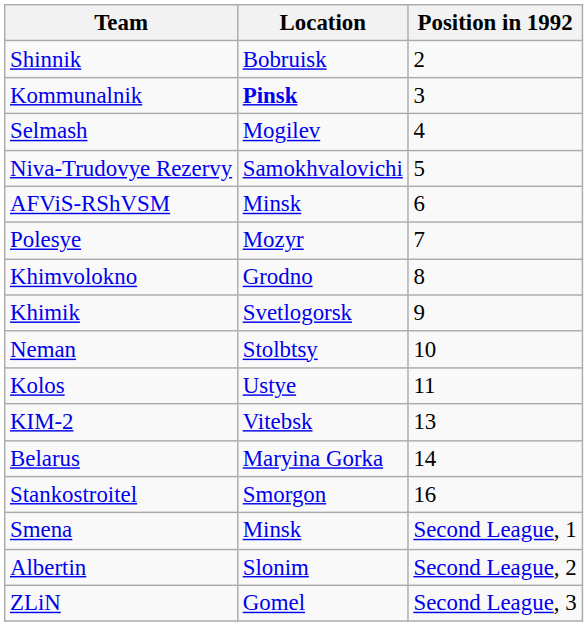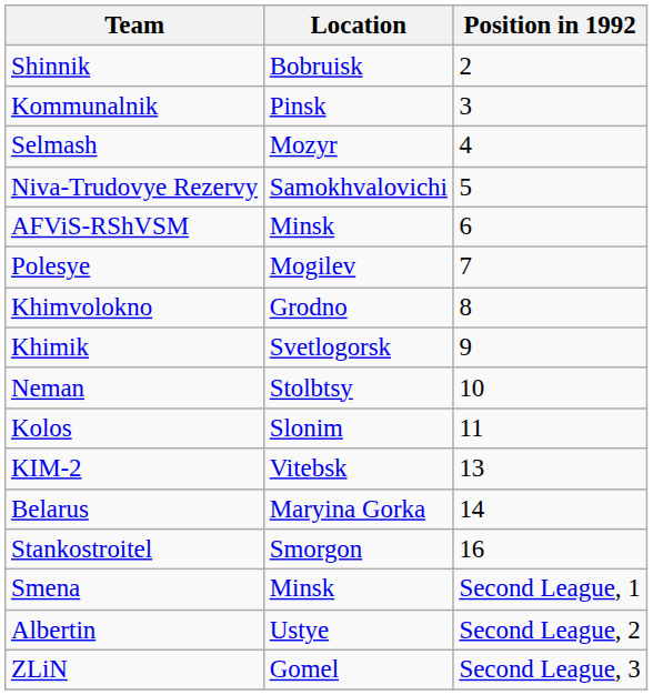Kommunalnik | Location: bold -> normal
Selmash | Location: Mogilev -> Mozyr
Polesye | Location: Mozyr -> Mogilev
Kolos | Location: Ustye -> Slonim
Albertin | Location: Slonim -> Ustye
